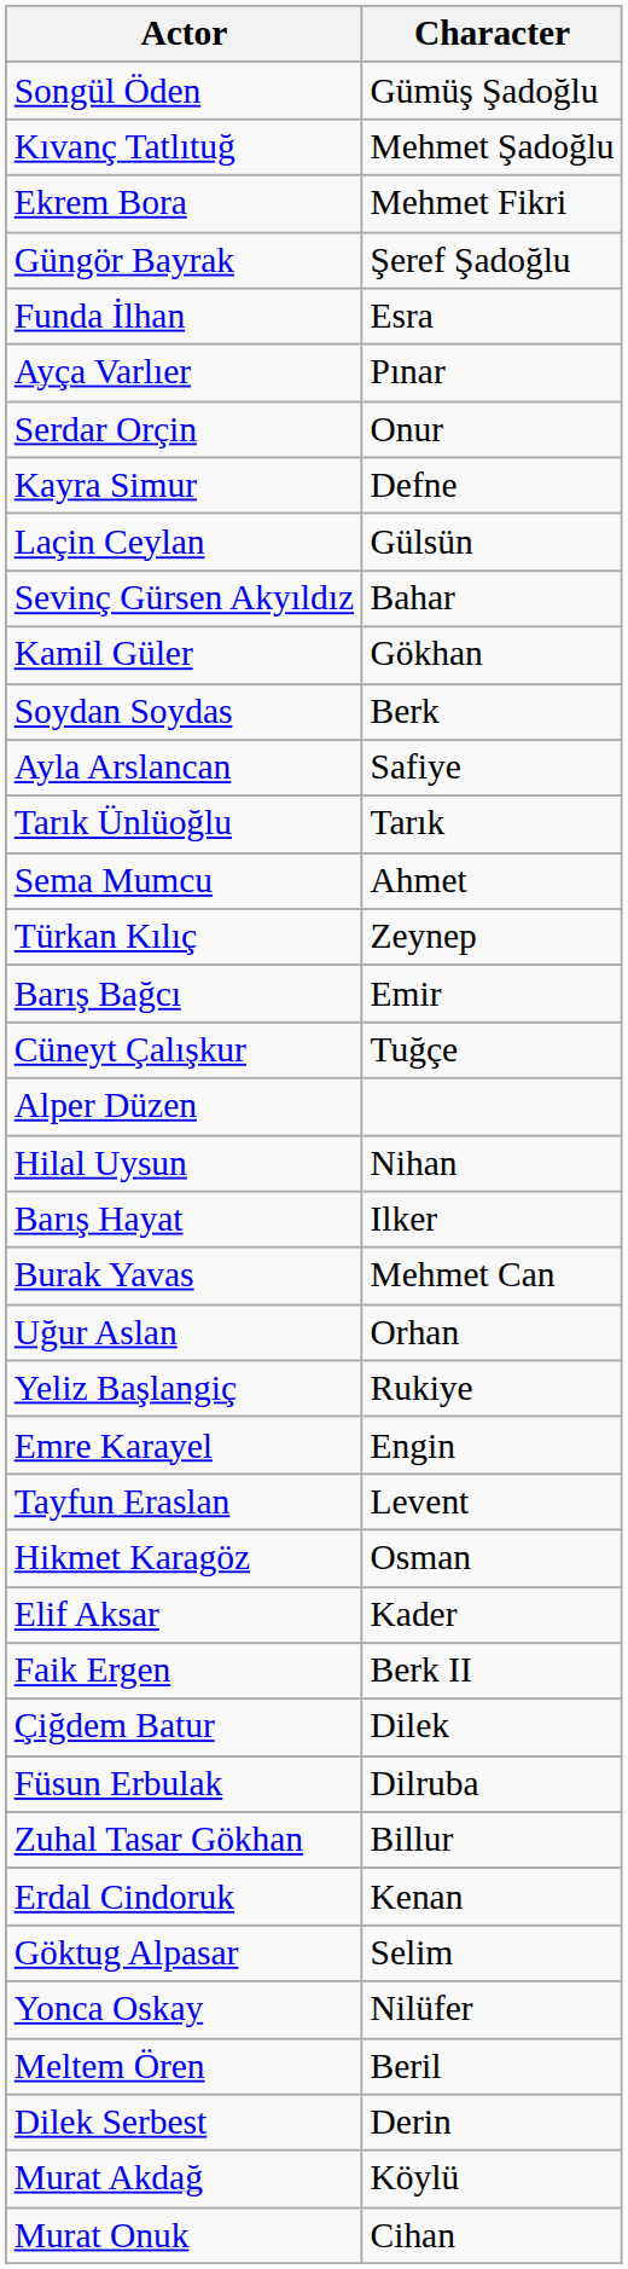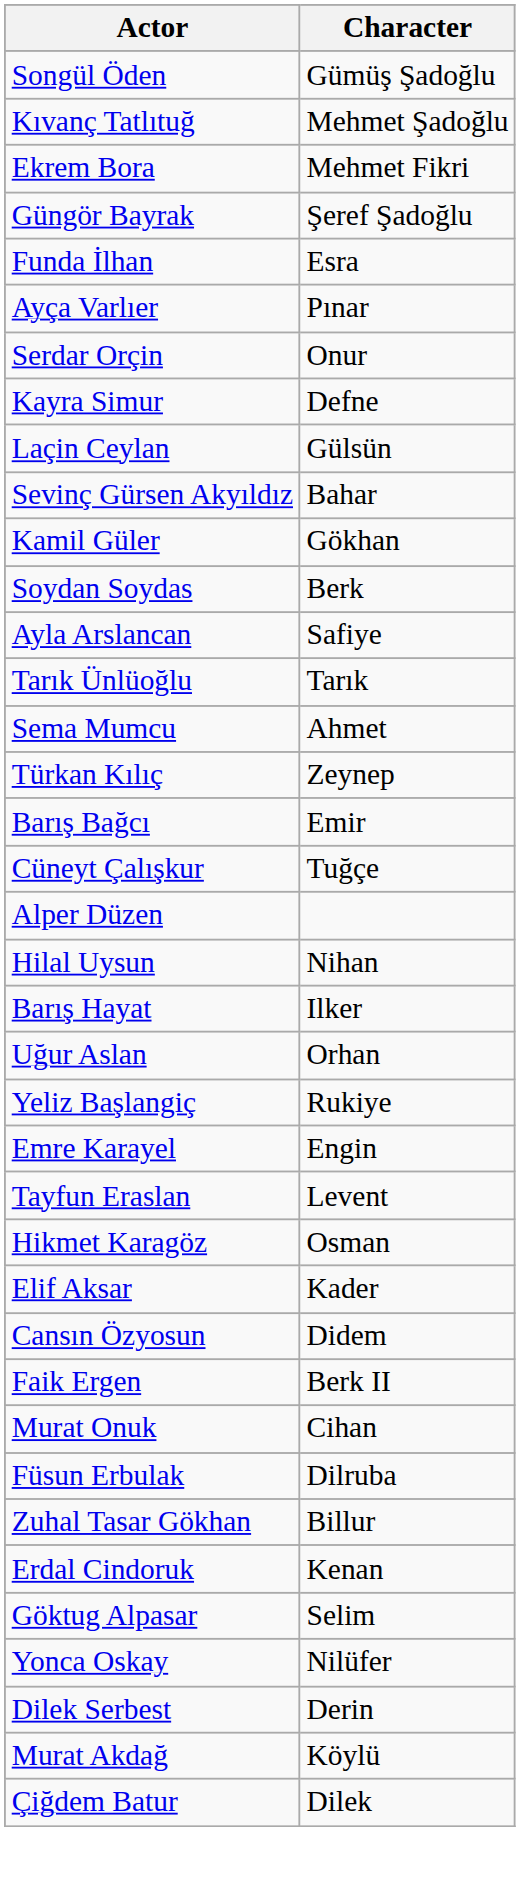- row: Burak Yavas | Mehmet Can
+ row: Cansın Özyosun | Didem
rows swapped: Murat Onuk <-> Çiğdem Batur
- row: Meltem Ören | Beril
